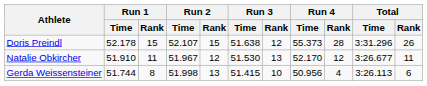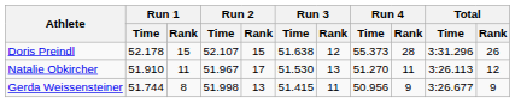Natalie Obkircher | Run 2 / Rank: 12 -> 17
Natalie Obkircher | Run 4 / Time: 52.170 -> 51.270
Natalie Obkircher | Run 4 / Rank: 12 -> 11
Natalie Obkircher | Total / Time: 3:26.677 -> 3:26.113
Natalie Obkircher | Total / Rank: 11 -> 12
Gerda Weissensteiner | Run 3 / Rank: 10 -> 11
Gerda Weissensteiner | Run 4 / Rank: 4 -> 9
Gerda Weissensteiner | Total / Time: 3:26.113 -> 3:26.677
Gerda Weissensteiner | Total / Rank: 6 -> 9
